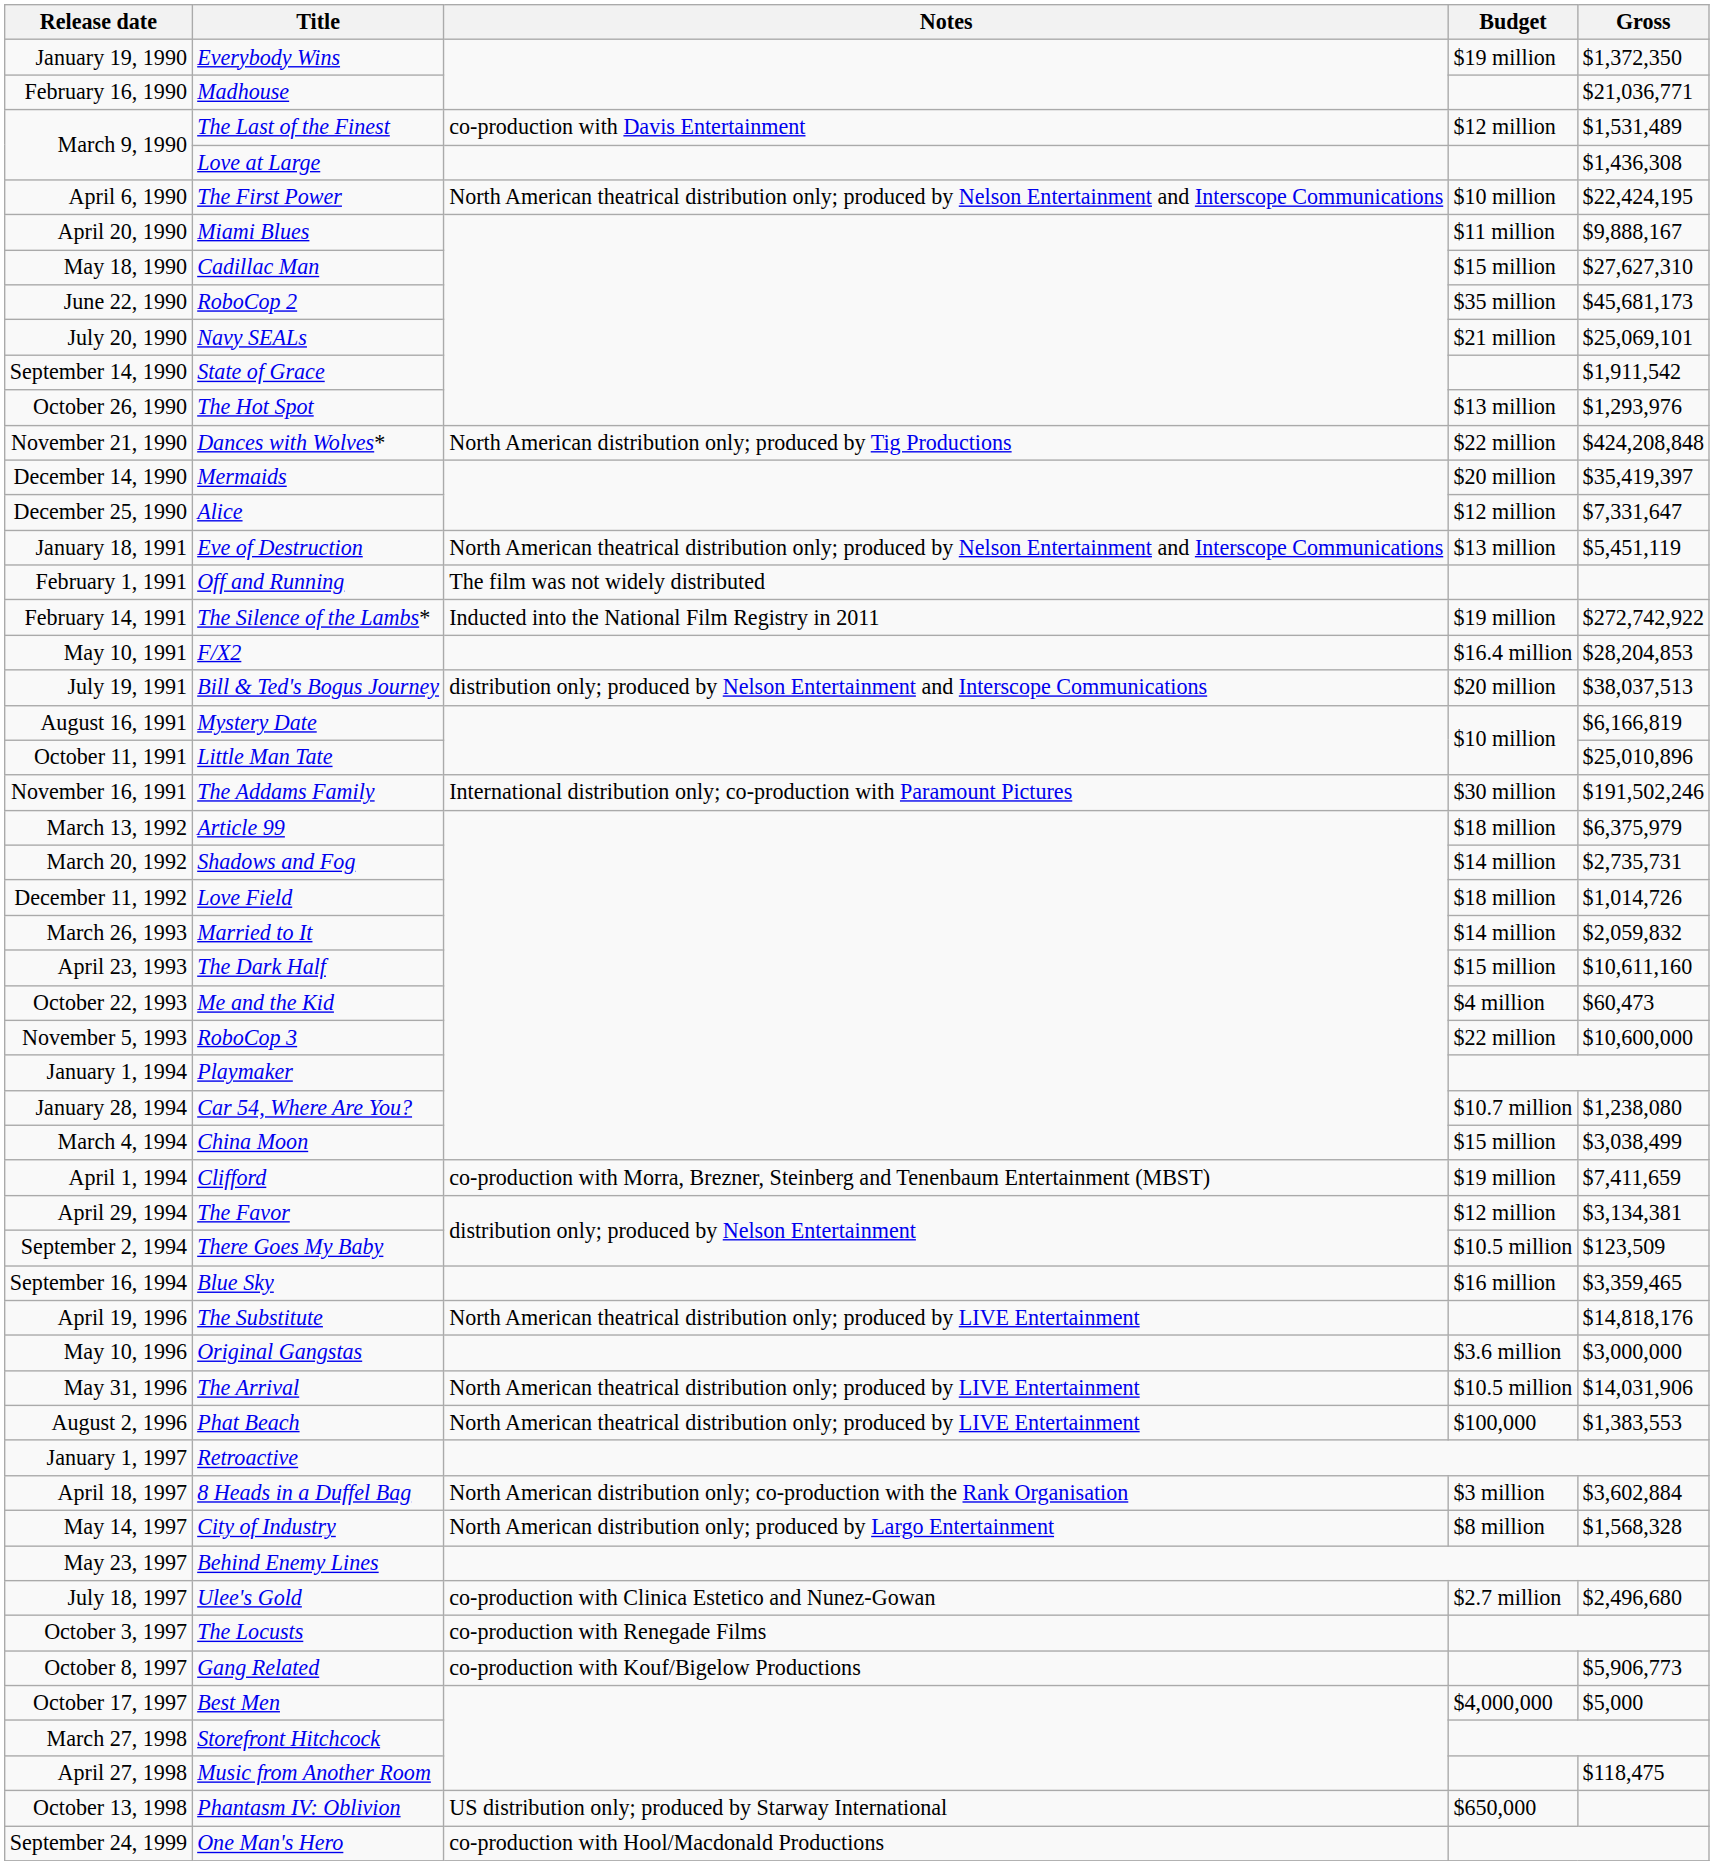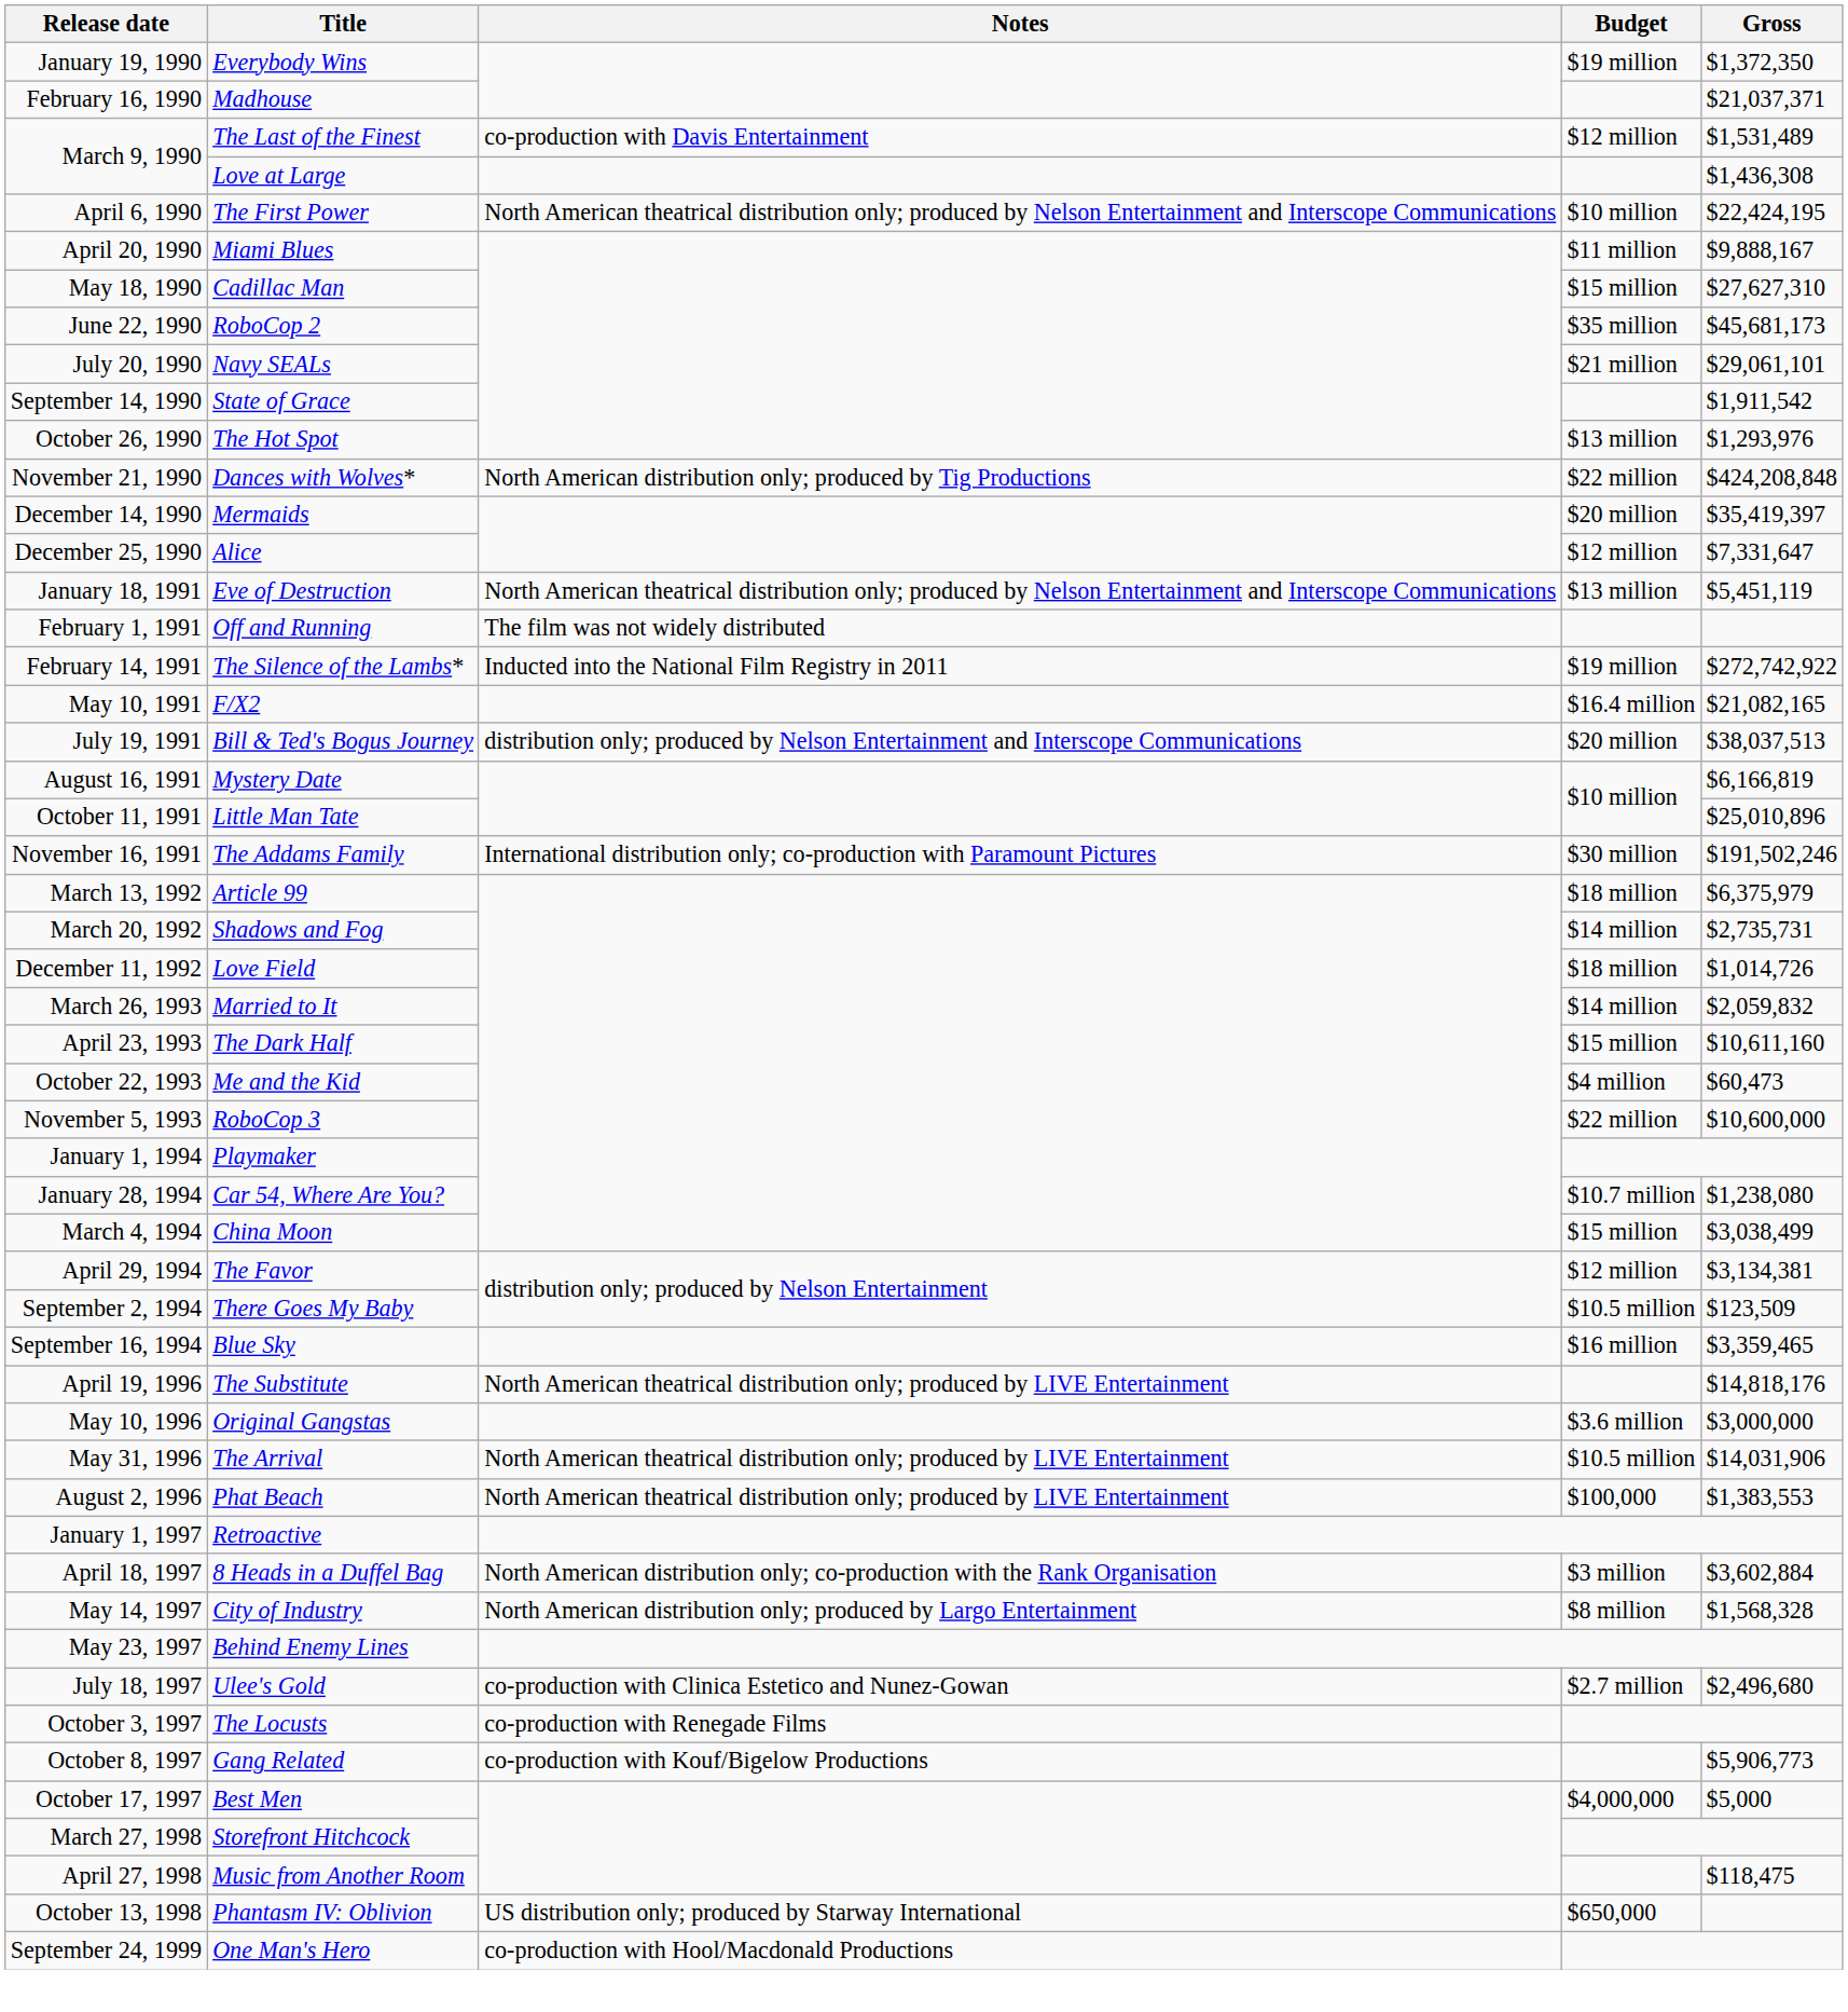Madhouse | Gross: $21,036,771 -> $21,037,371
Navy SEALs | Gross: $25,069,101 -> $29,061,101
F/X2 | Gross: $28,204,853 -> $21,082,165
- row: April 1, 1994 | Clifford | co-production with Morra, Brezner, Steinberg and Tenenbaum Entertainment (MBST) | $19 million | $7,411,659
